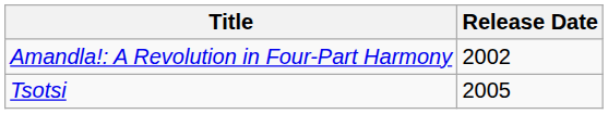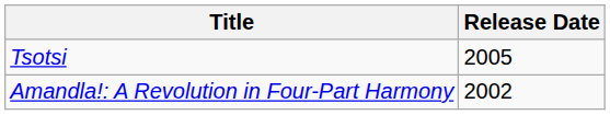rows swapped: Amandla!: A Revolution in Four-Part Harmony <-> Tsotsi
